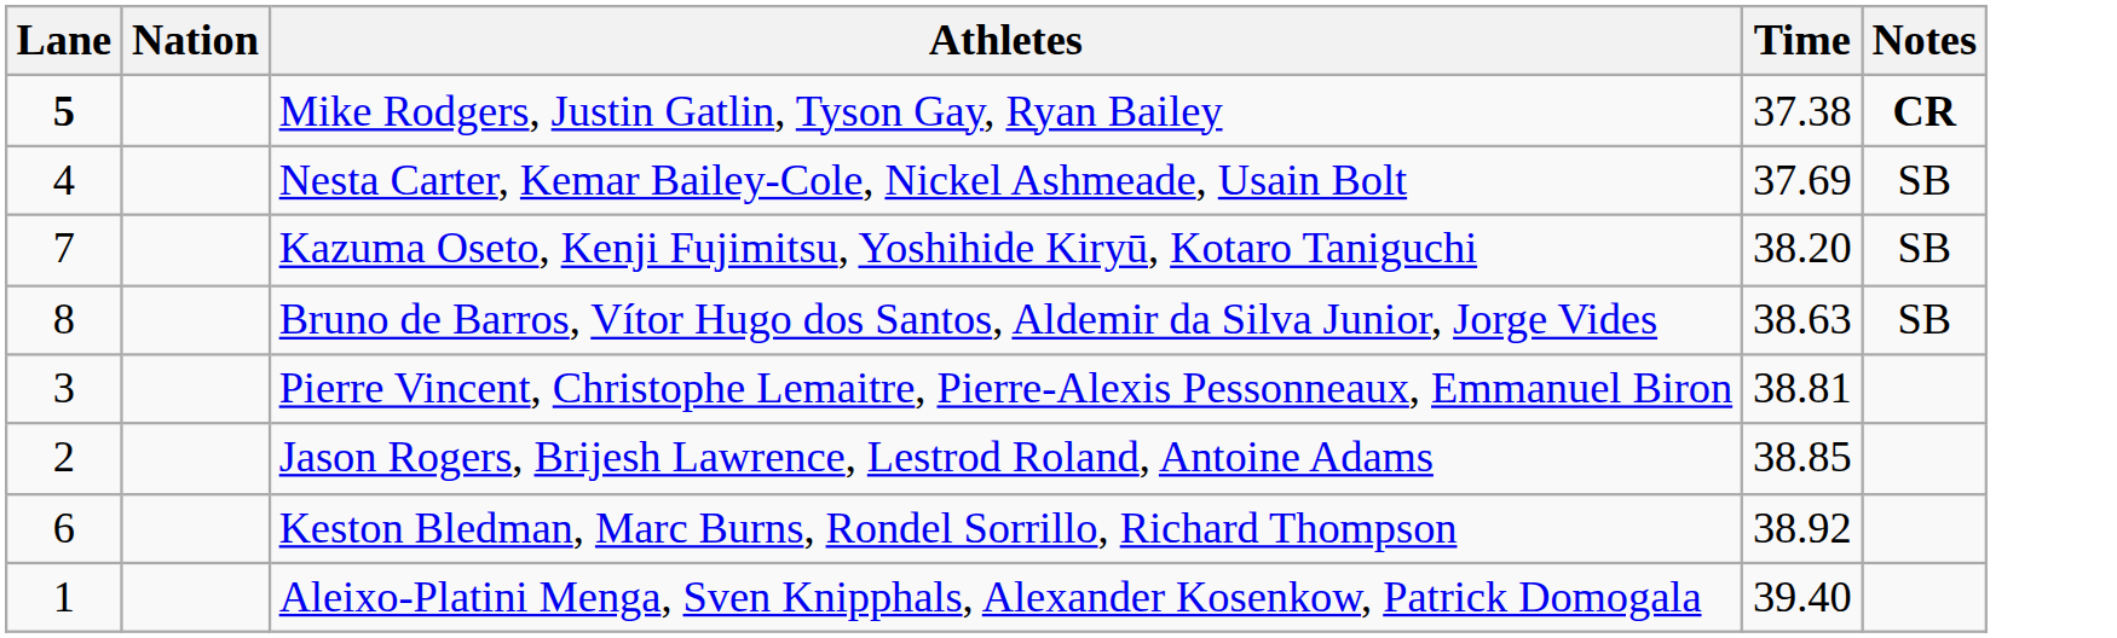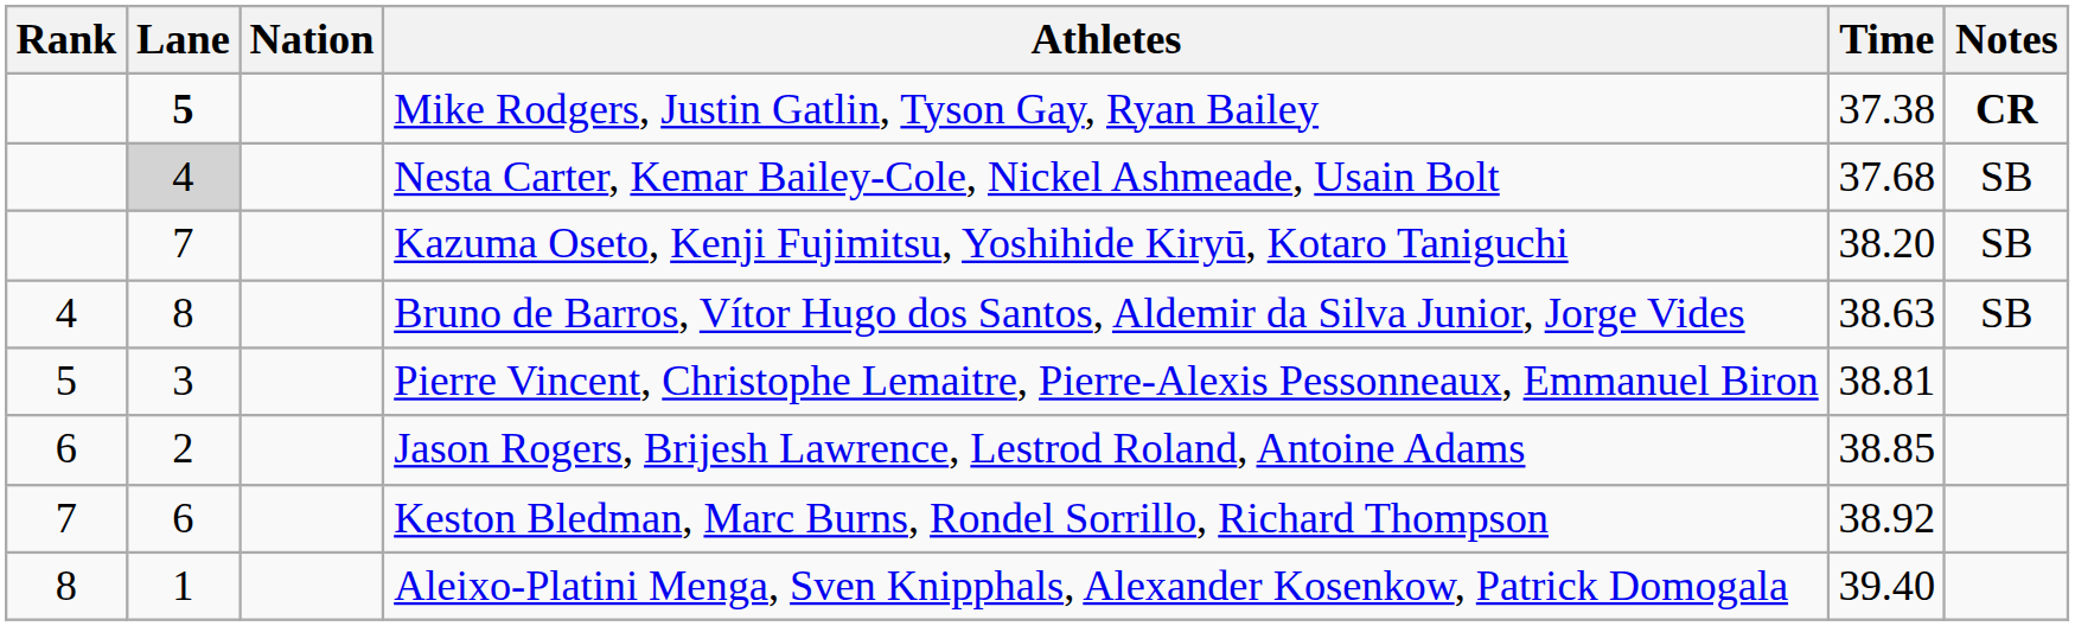+ column: Rank | 4 | 5 | 6 | 7 | 8
Nesta Carter, Kemar Bailey-Cole, Nickel Ashmeade, Usain Bolt | Lane: no background -> lightgrey background
Nesta Carter, Kemar Bailey-Cole, Nickel Ashmeade, Usain Bolt | Time: 37.69 -> 37.68
